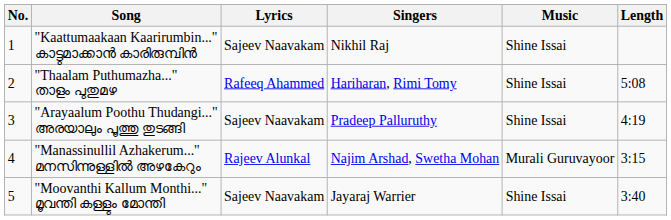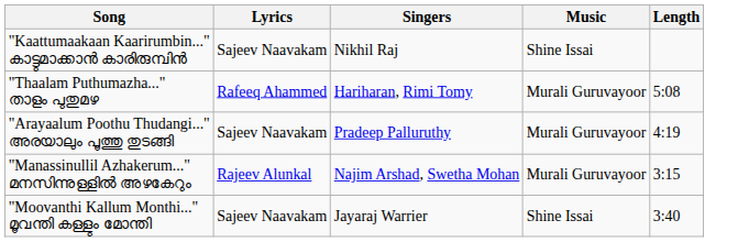- column: No. | 1 | 2 | 3 | 4 | 5
"Thaalam Puthumazha..." താളം പുതുമഴ | Music: Shine Issai -> Murali Guruvayoor
"Arayaalum Poothu Thudangi..." അരയാലും പൂത്തു തുടങ്ങി | Music: Shine Issai -> Murali Guruvayoor
